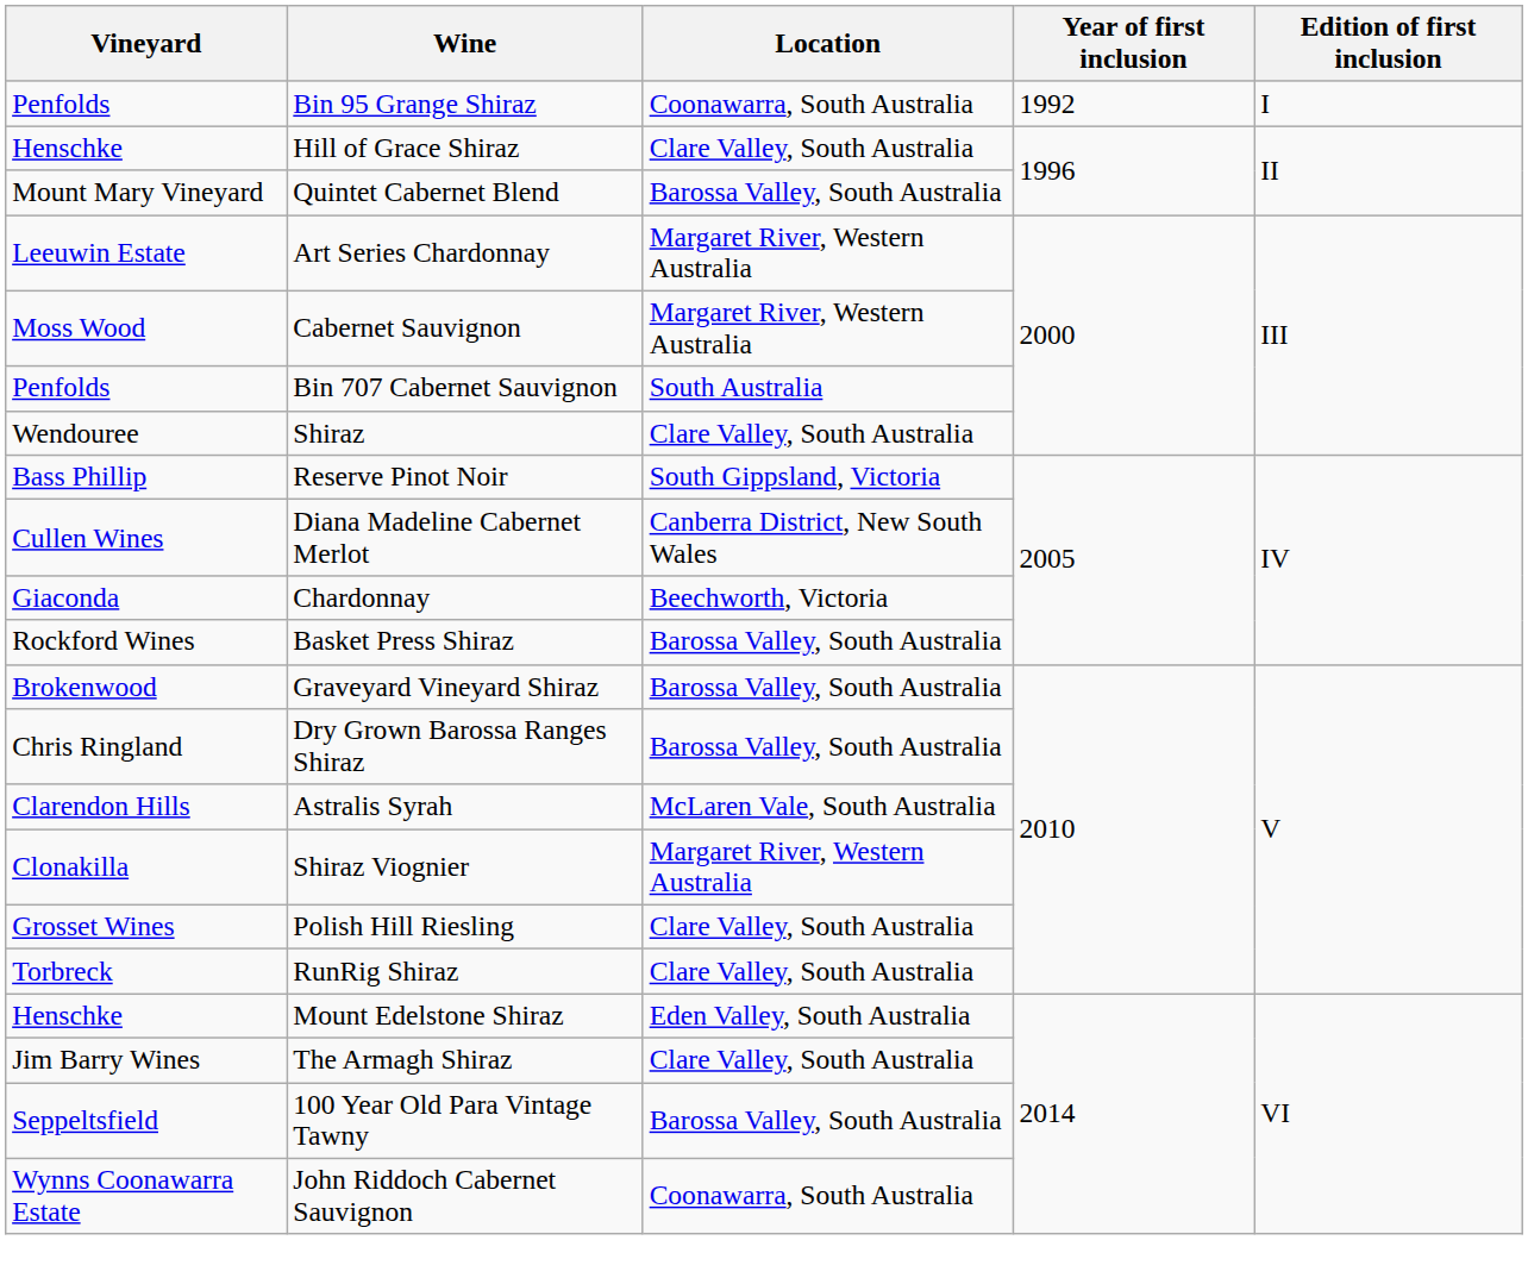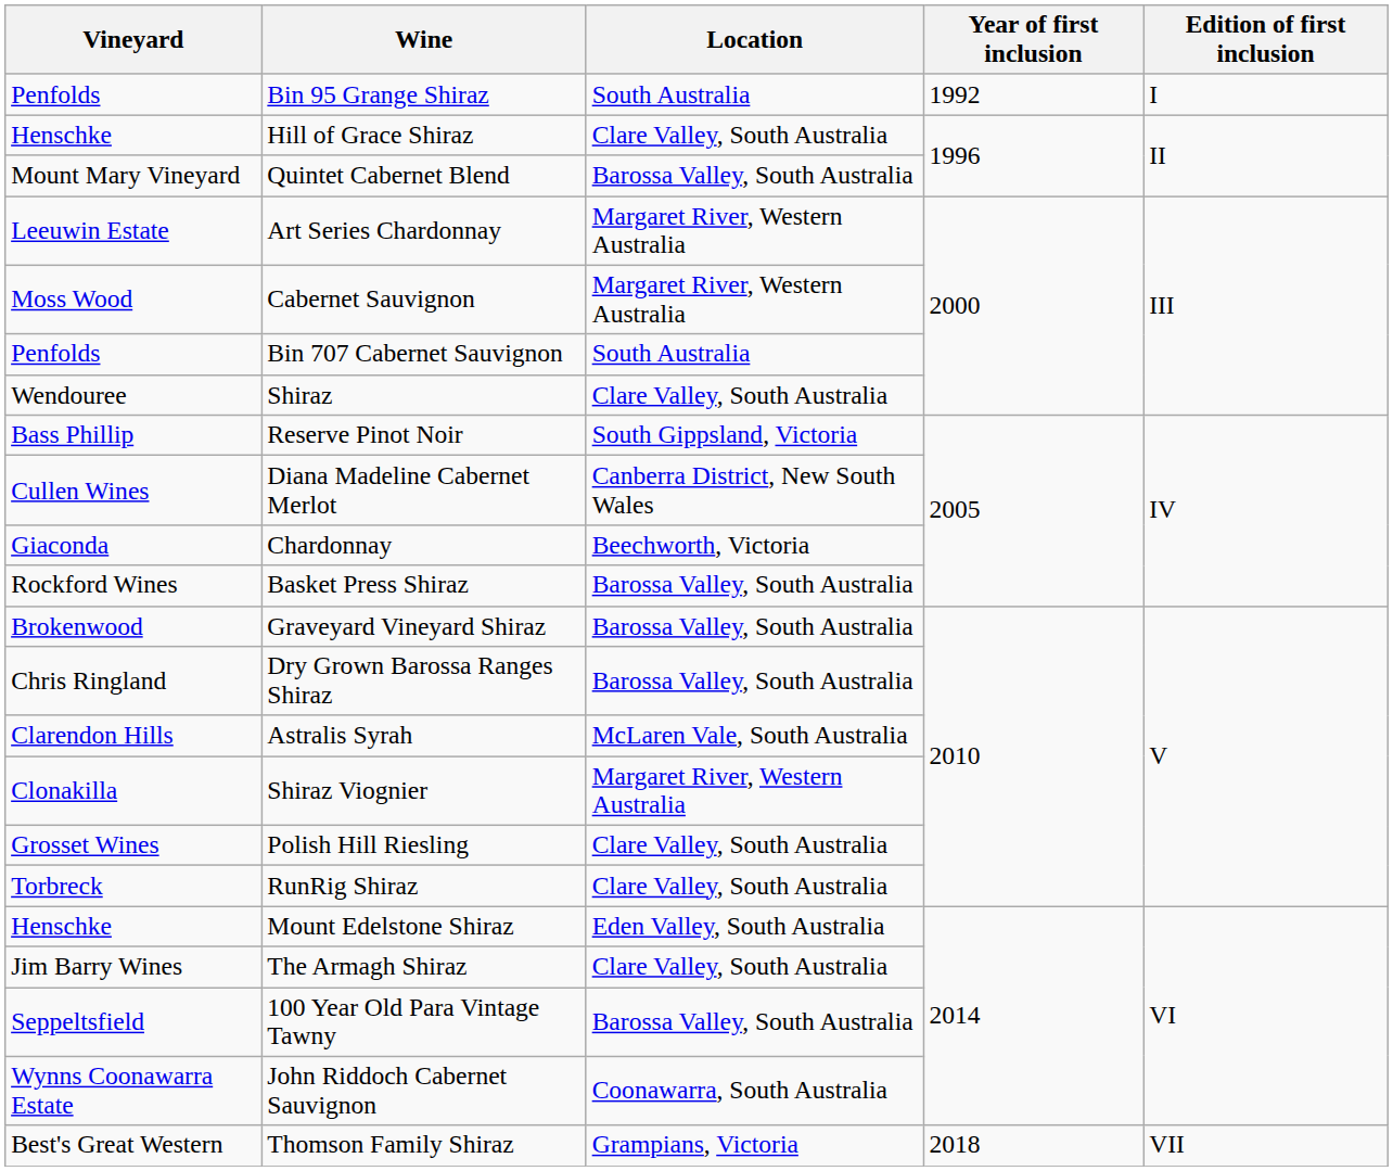Bin 95 Grange Shiraz | Location: Coonawarra, South Australia -> South Australia
+ row: Best's Great Western | Thomson Family Shiraz | Grampians, Victoria | 2018 | VII
